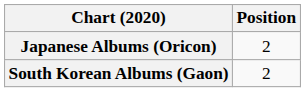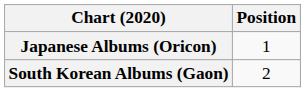Japanese Albums (Oricon) | Position: 2 -> 1
